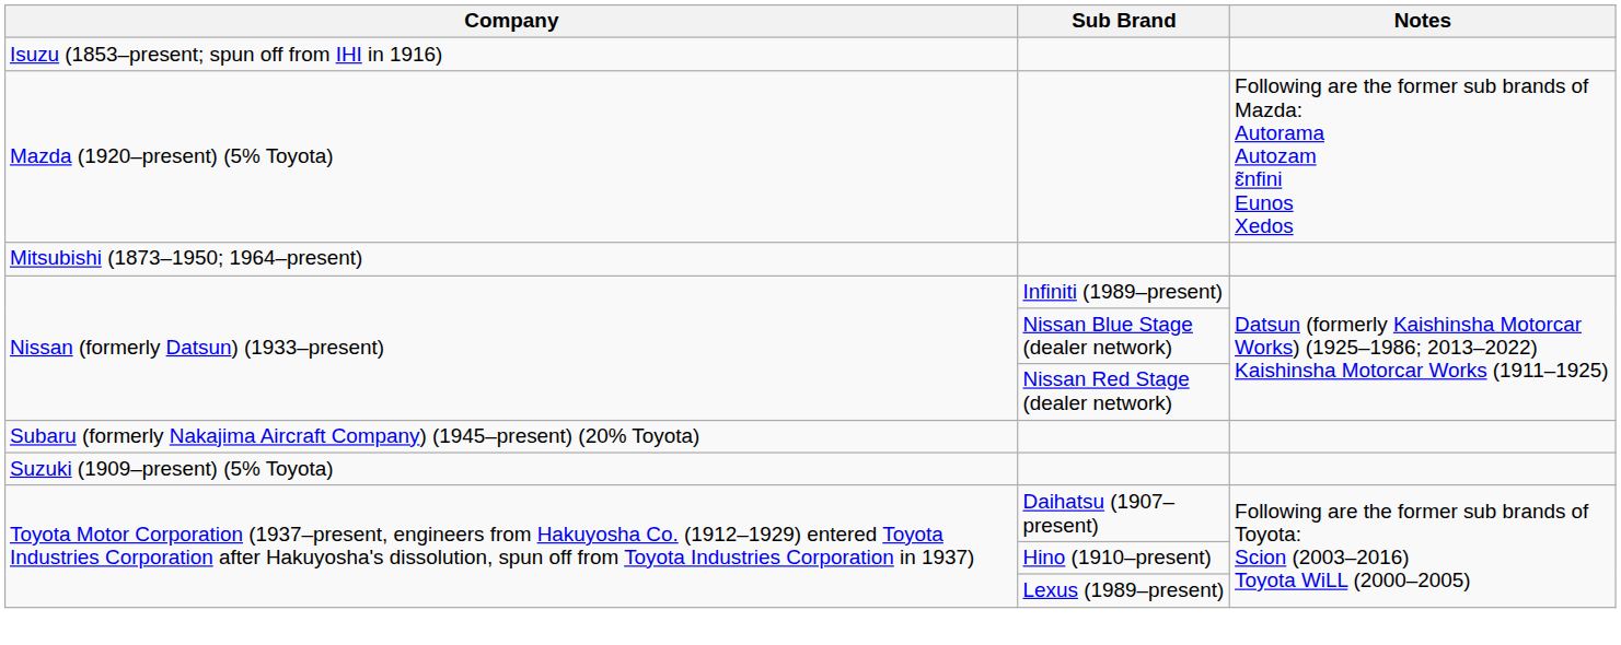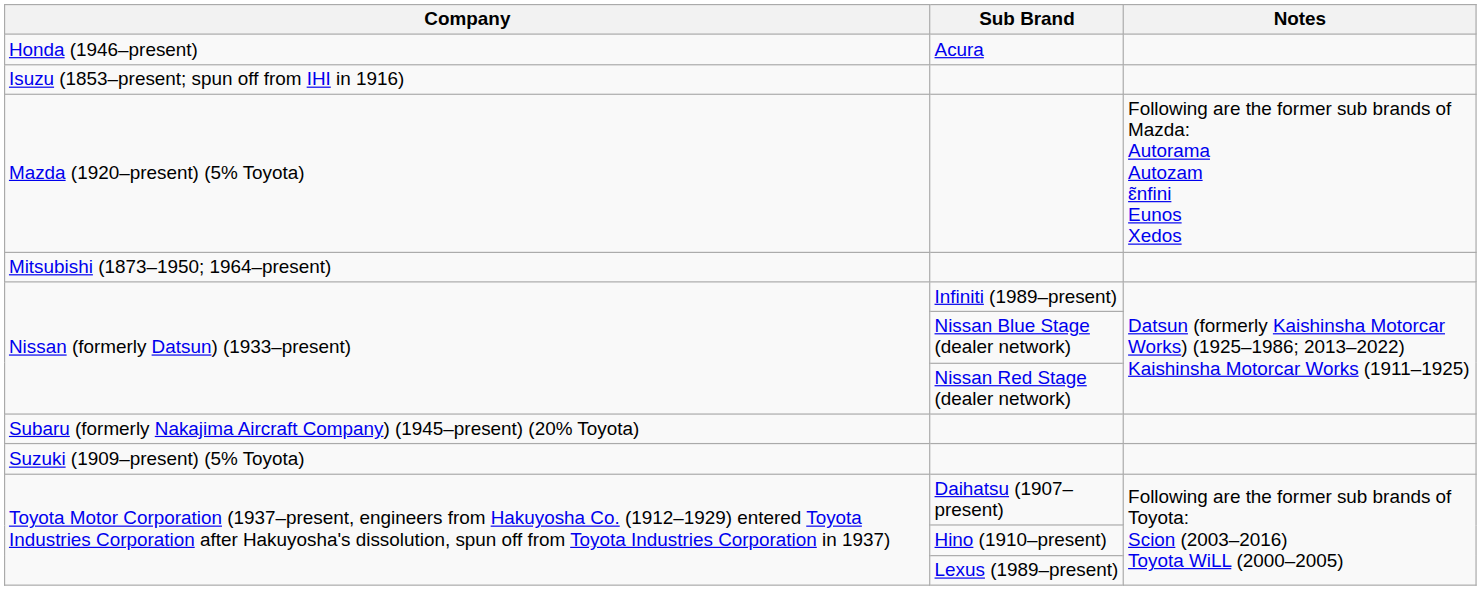+ row: Honda (1946–present) | Acura
